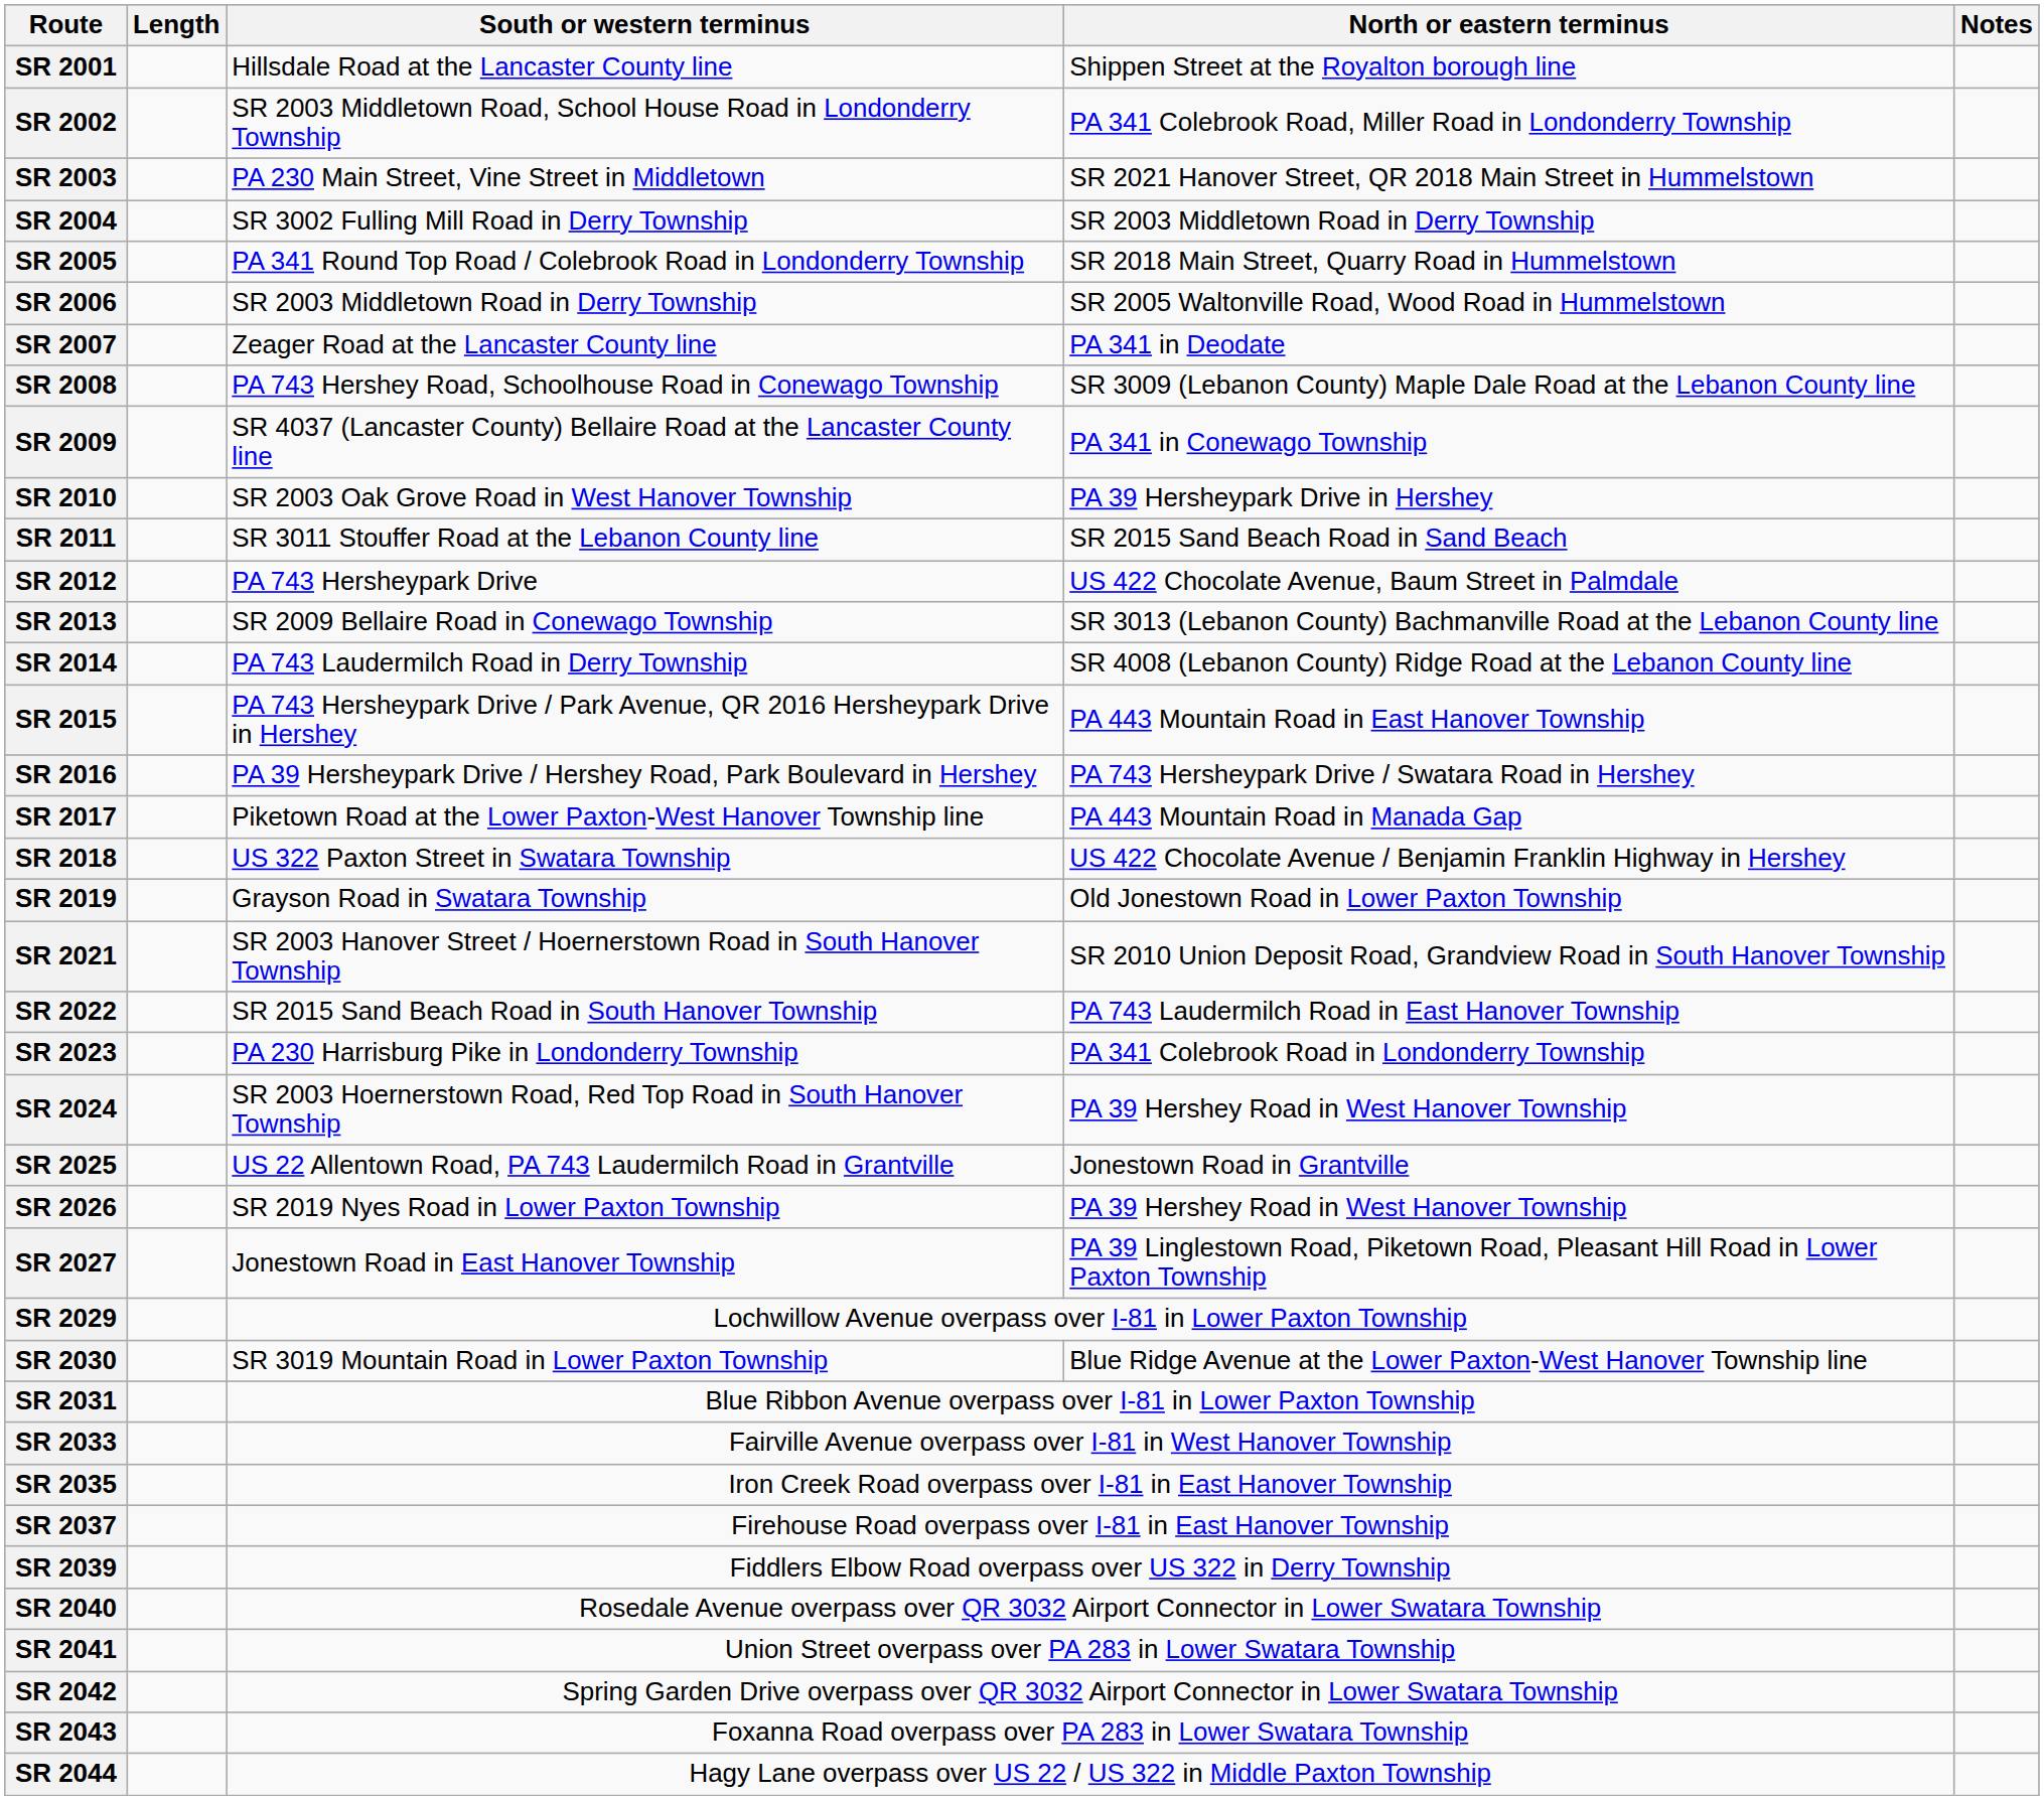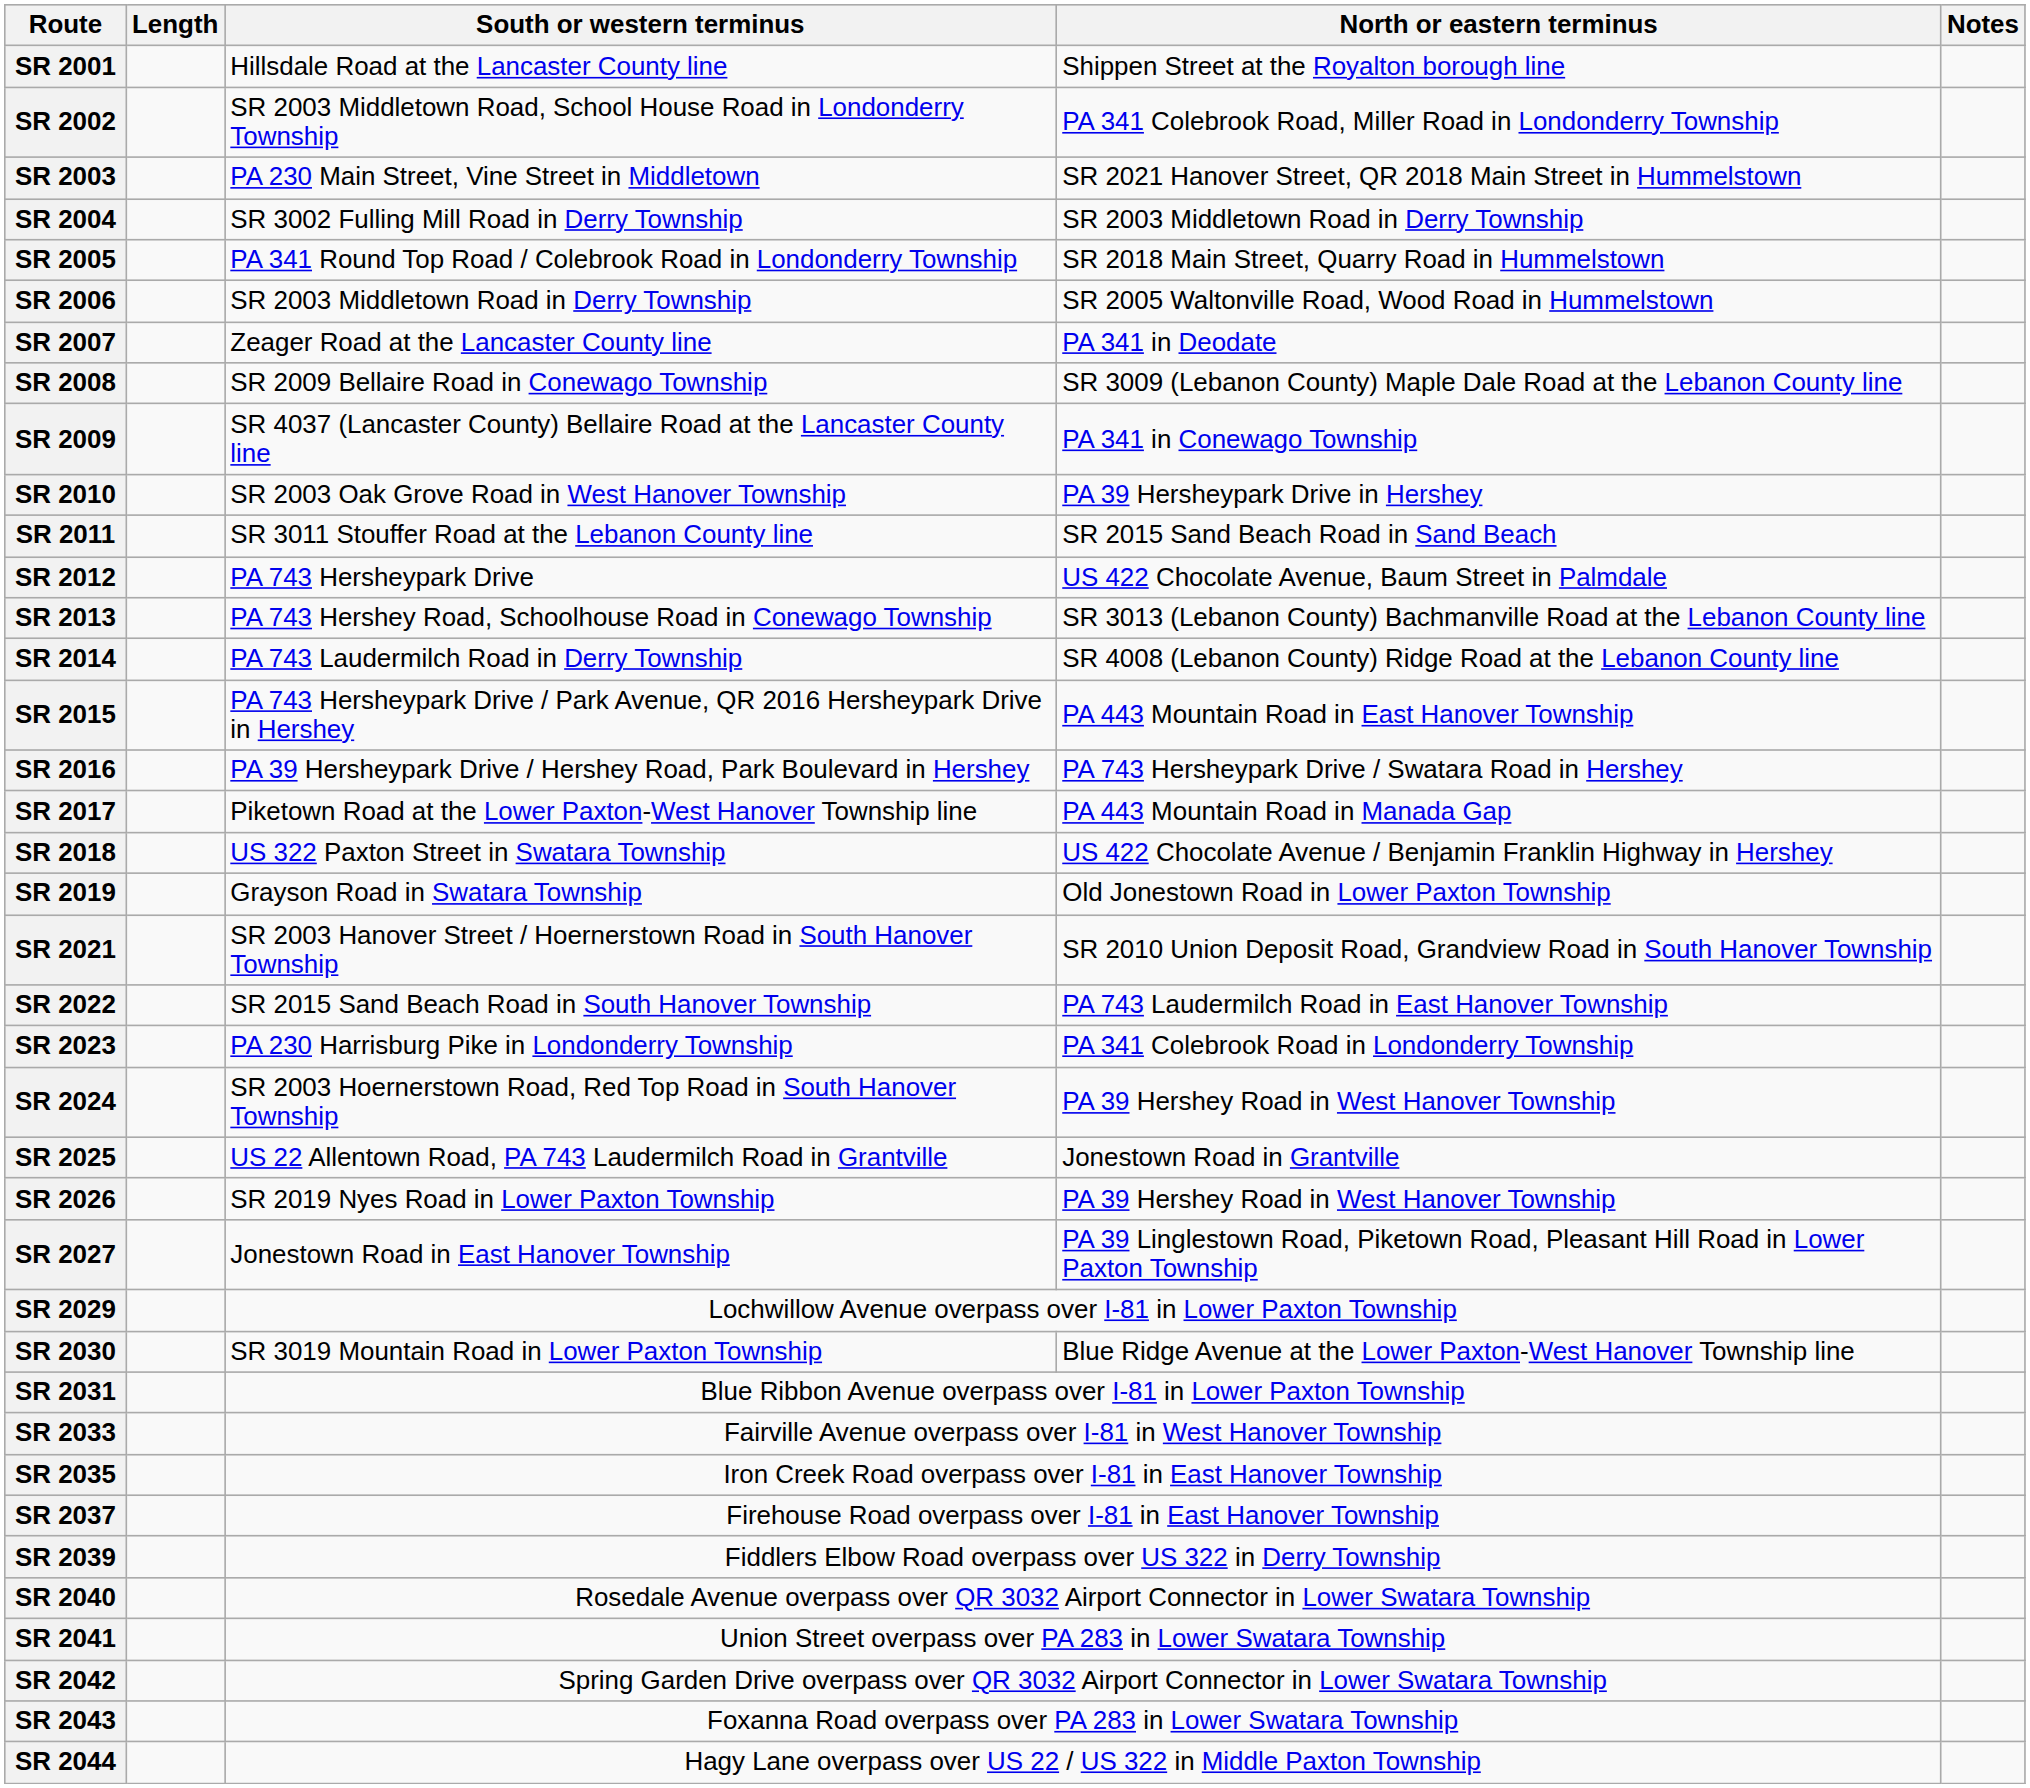SR 2008 | South or western terminus: PA 743 Hershey Road, Schoolhouse Road in Conewago Township -> SR 2009 Bellaire Road in Conewago Township
SR 2013 | South or western terminus: SR 2009 Bellaire Road in Conewago Township -> PA 743 Hershey Road, Schoolhouse Road in Conewago Township
